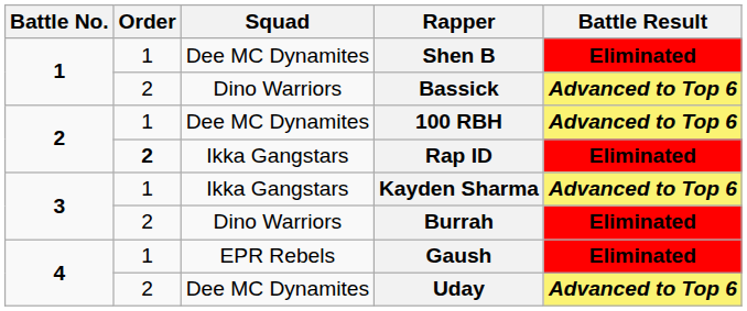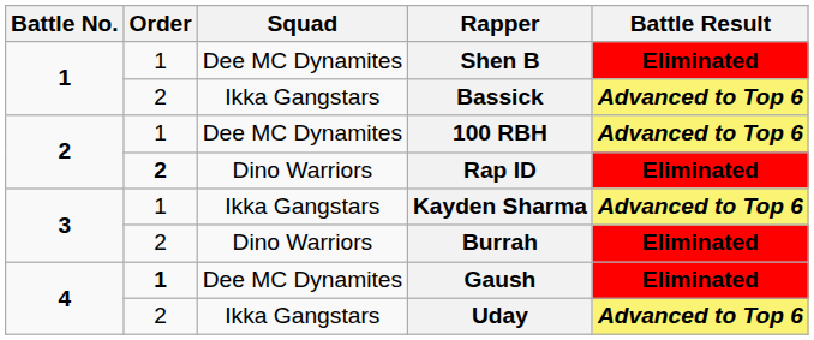Bassick | Squad: Dino Warriors -> Ikka Gangstars
Rap ID | Squad: Ikka Gangstars -> Dino Warriors
Gaush | Order: normal -> bold
Gaush | Squad: EPR Rebels -> Dee MC Dynamites
Uday | Squad: Dee MC Dynamites -> Ikka Gangstars
